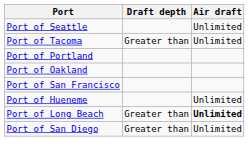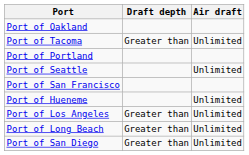rows swapped: Port of Seattle <-> Port of Oakland
+ row: Port of Los Angeles | Greater than | Unlimited
Port of Long Beach | Air draft: bold -> normal
